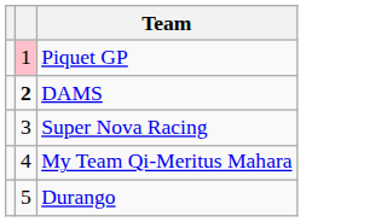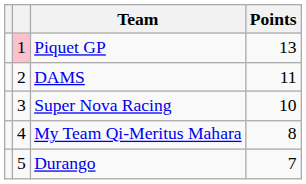+ column: Points | 13 | 11 | 10 | 8 | 7
DAMS | column 2: bold -> normal
